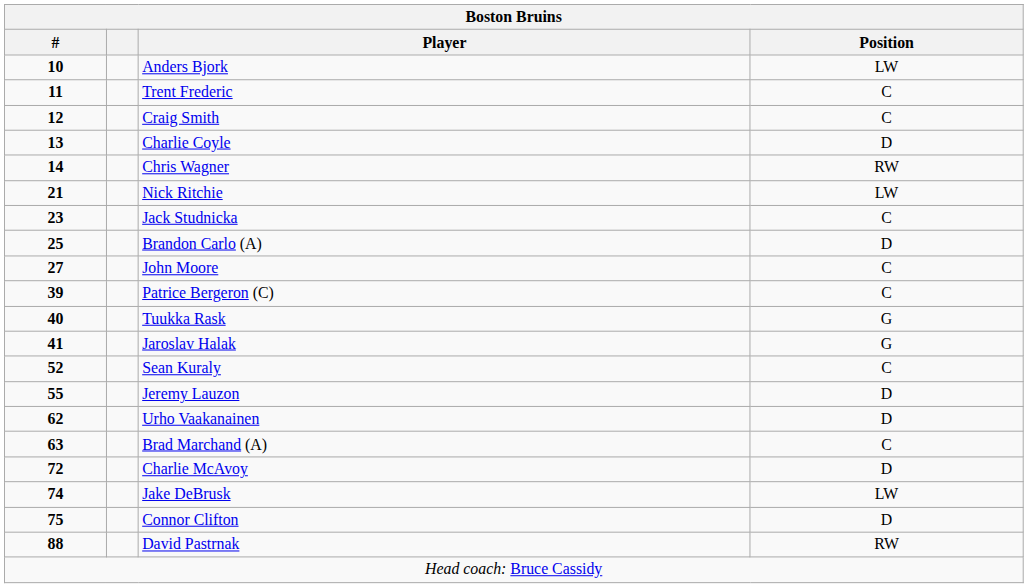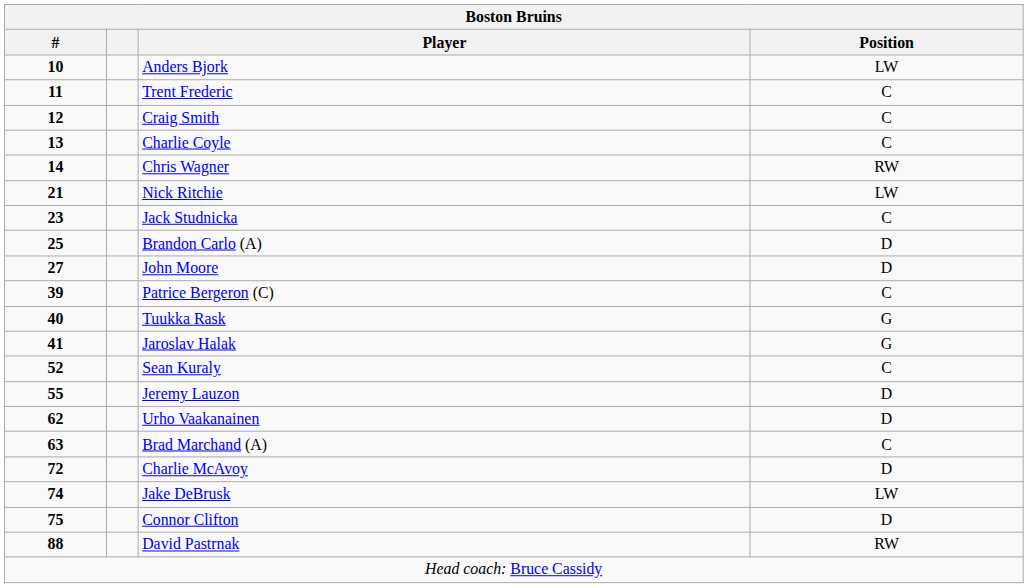Charlie Coyle | Position: D -> C
John Moore | Position: C -> D
